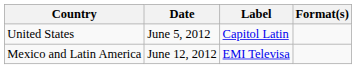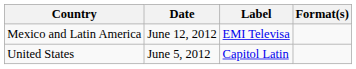rows swapped: United States <-> Mexico and Latin America
